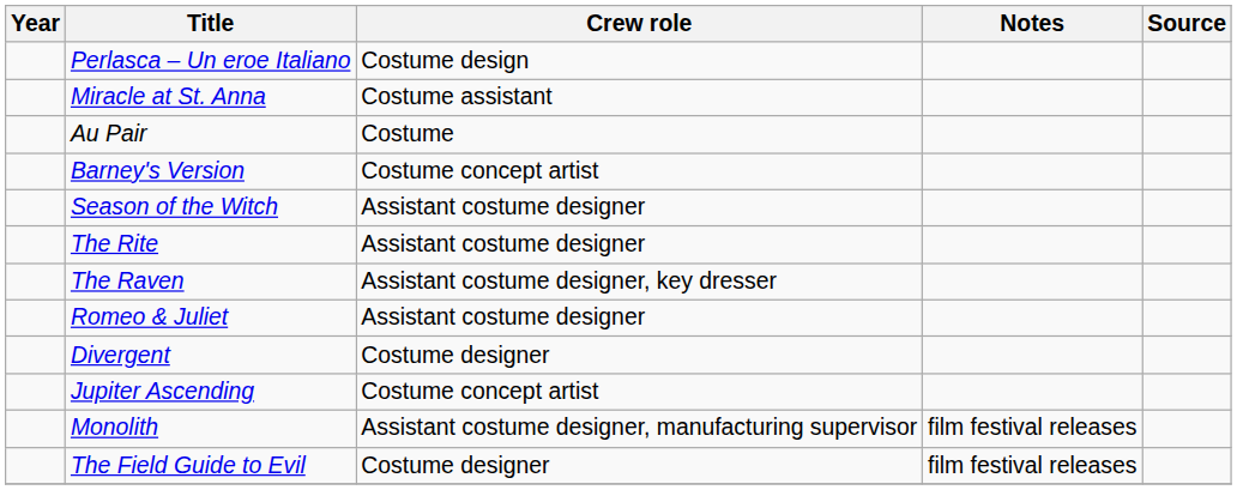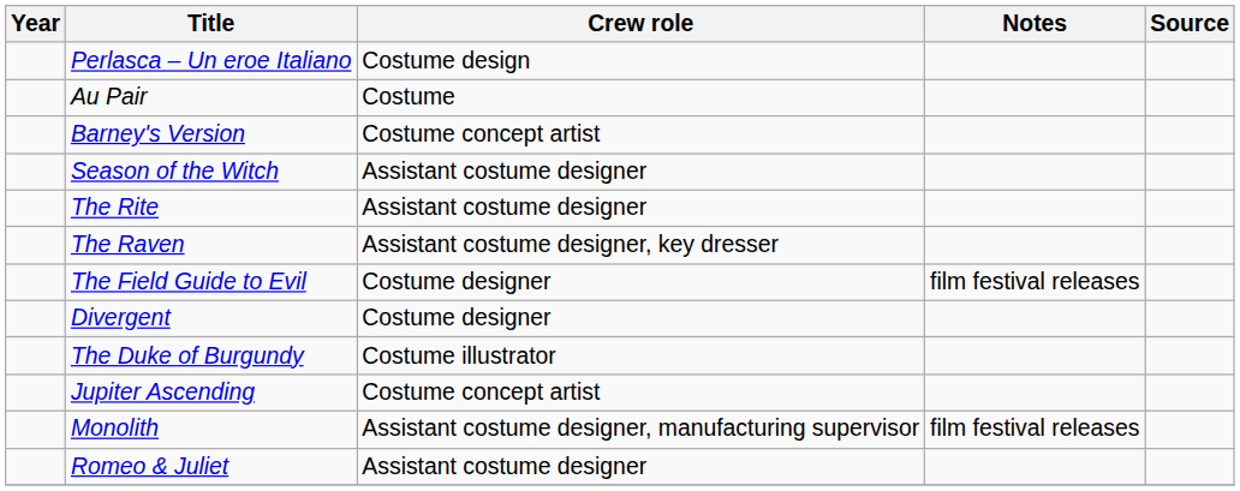- row: Miracle at St. Anna | Costume assistant
rows swapped: Romeo & Juliet <-> The Field Guide to Evil
+ row: The Duke of Burgundy | Costume illustrator
